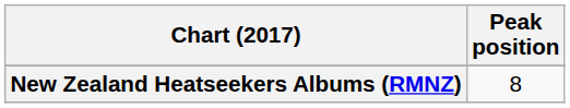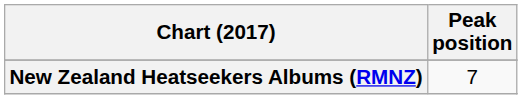New Zealand Heatseekers Albums (RMNZ) | Peak position: 8 -> 7
